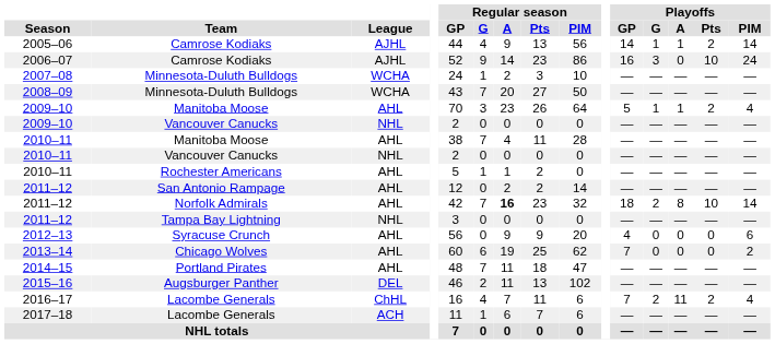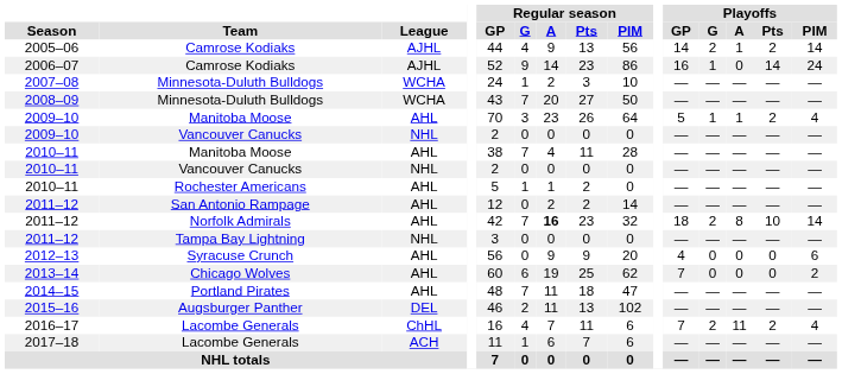2005–06 | Playoffs / G: 1 -> 2
2006–07 | Playoffs / G: 3 -> 1
2006–07 | Playoffs / Pts: 10 -> 14
